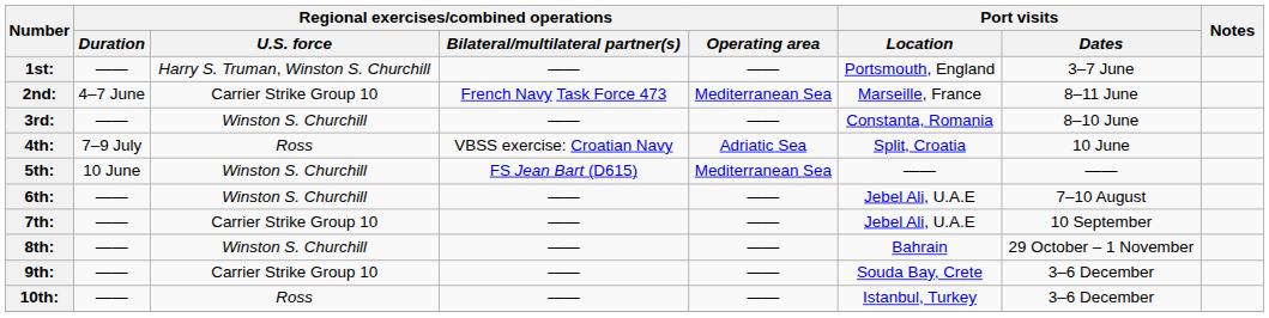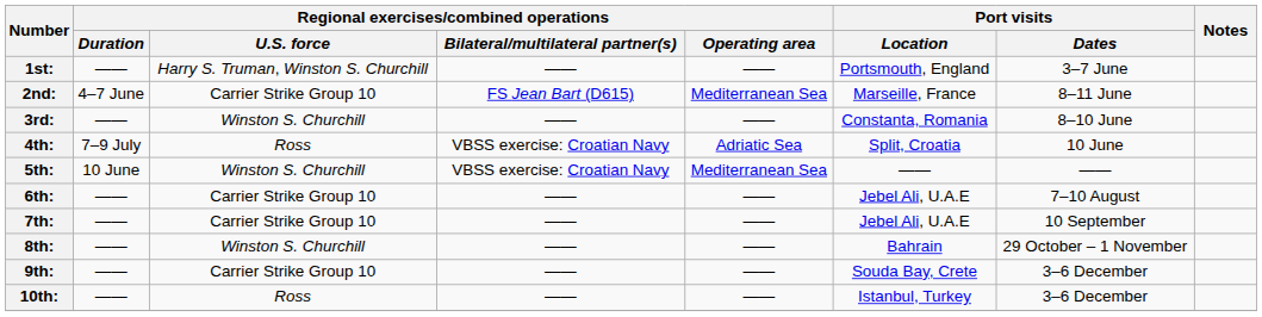2nd: | column 4: French Navy Task Force 473 -> FS Jean Bart (D615)
5th: | column 4: FS Jean Bart (D615) -> VBSS exercise: Croatian Navy
6th: | Regional exercises/combined operations / U.S. force: Winston S. Churchill -> Carrier Strike Group 10
